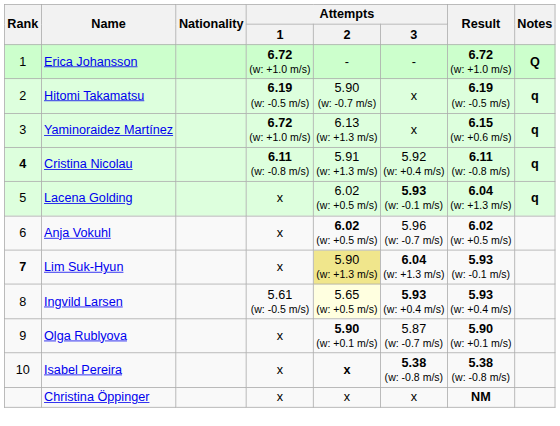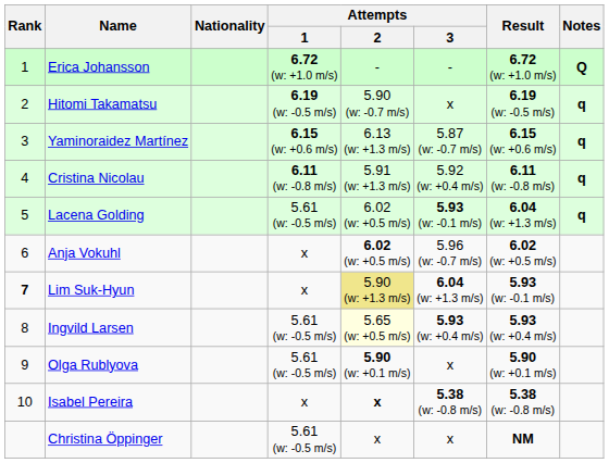Yaminoraidez Martínez | Attempts / 1: 6.72 (w: +1.0 m/s) -> 6.15 (w: +0.6 m/s)
Yaminoraidez Martínez | Attempts / 3: x -> 5.87 (w: -0.7 m/s)
Cristina Nicolau | Rank: bold -> normal
Lacena Golding | Attempts / 1: x -> 5.61 (w: -0.5 m/s)
Olga Rublyova | Attempts / 1: x -> 5.61 (w: -0.5 m/s)
Olga Rublyova | Attempts / 3: 5.87 (w: -0.7 m/s) -> x
Christina Öppinger | Attempts / 1: x -> 5.61 (w: -0.5 m/s)
